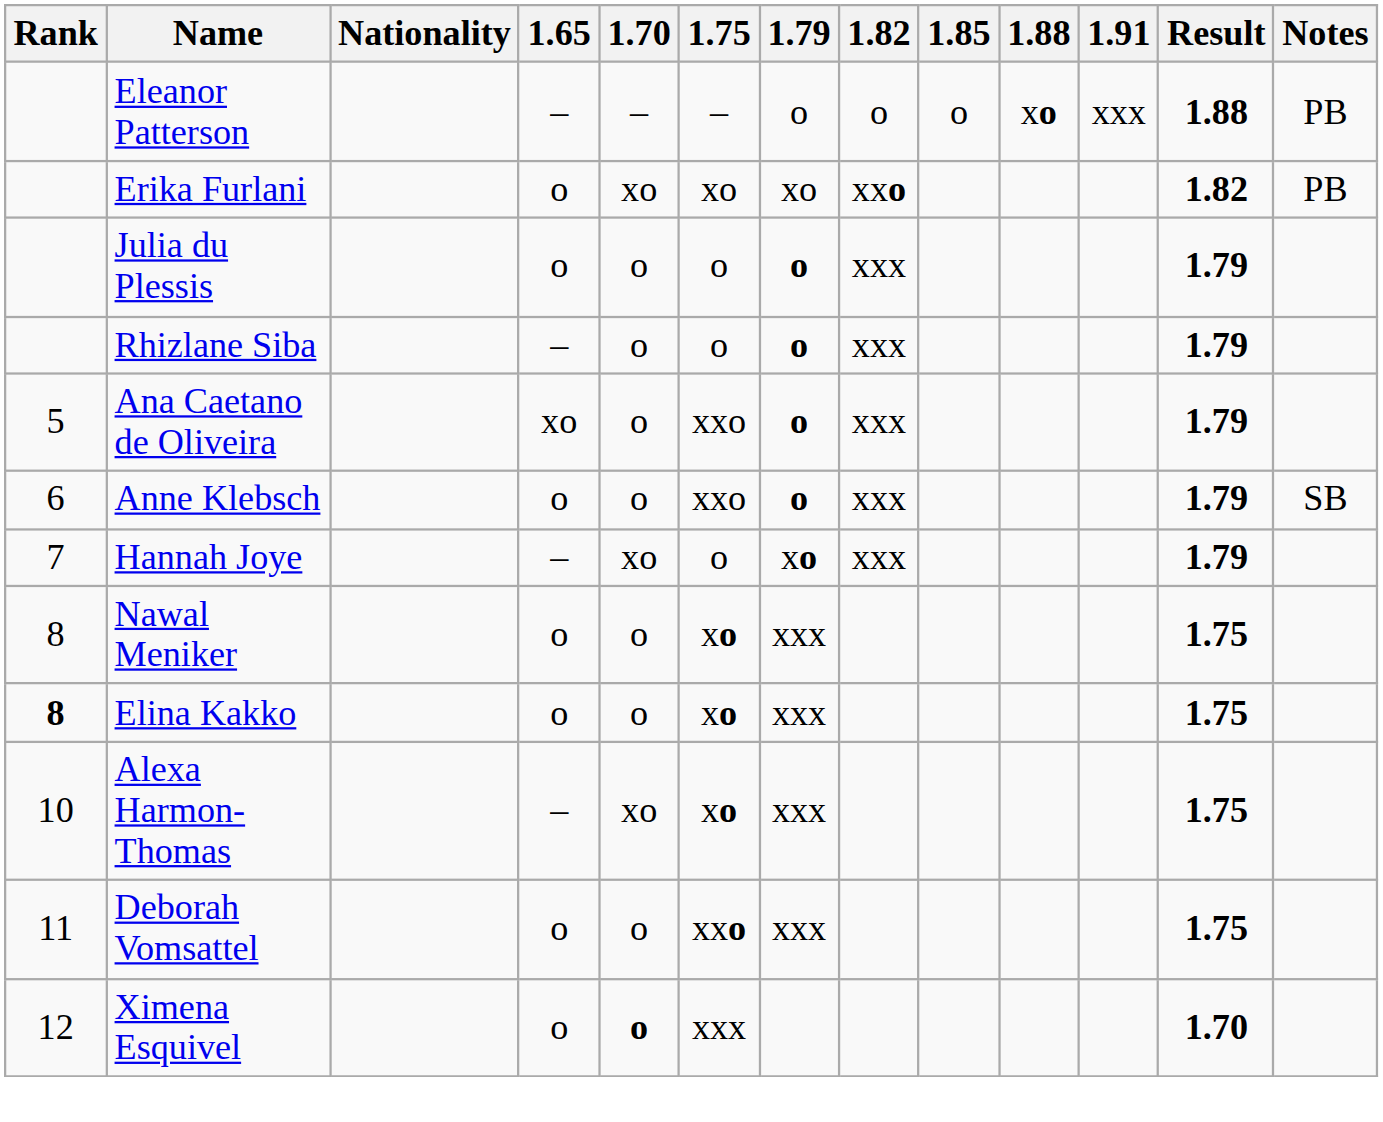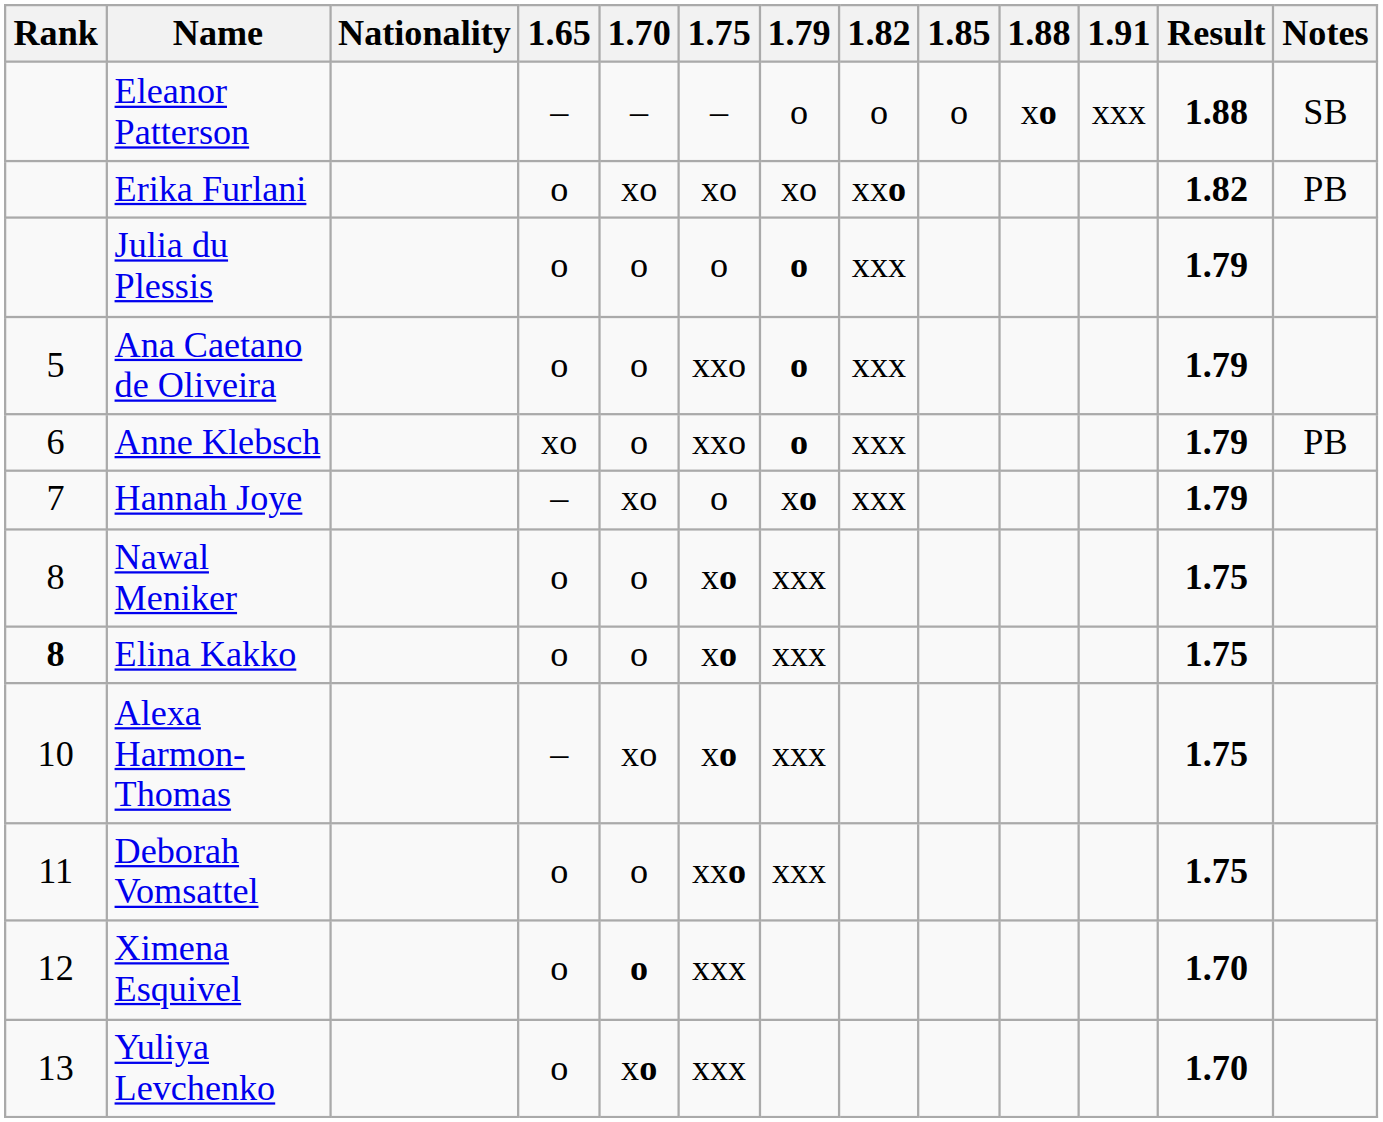Eleanor Patterson | Notes: PB -> SB
- row: Rhizlane Siba | – | o | o | o | xxx | 1.79
Ana Caetano de Oliveira | 1.65: xo -> o
Anne Klebsch | 1.65: o -> xo
Anne Klebsch | Notes: SB -> PB
+ row: 13 | Yuliya Levchenko | o | xo | xxx | 1.70
